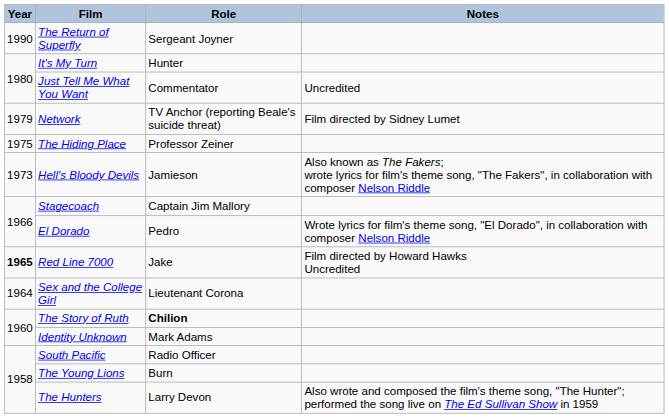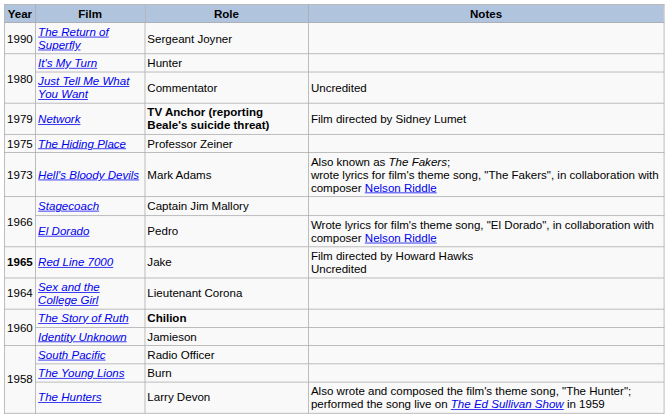Network | Role: normal -> bold
Hell's Bloody Devils | Role: Jamieson -> Mark Adams
Identity Unknown | Role: Mark Adams -> Jamieson
